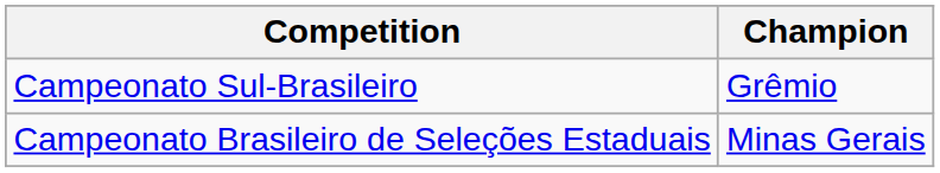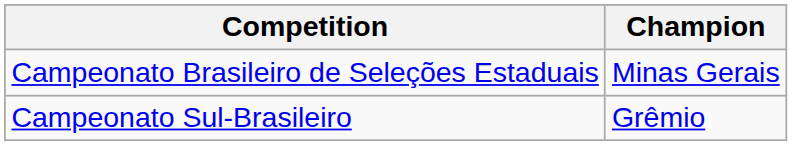rows swapped: Campeonato Brasileiro de Seleções Estaduais <-> Campeonato Sul-Brasileiro
